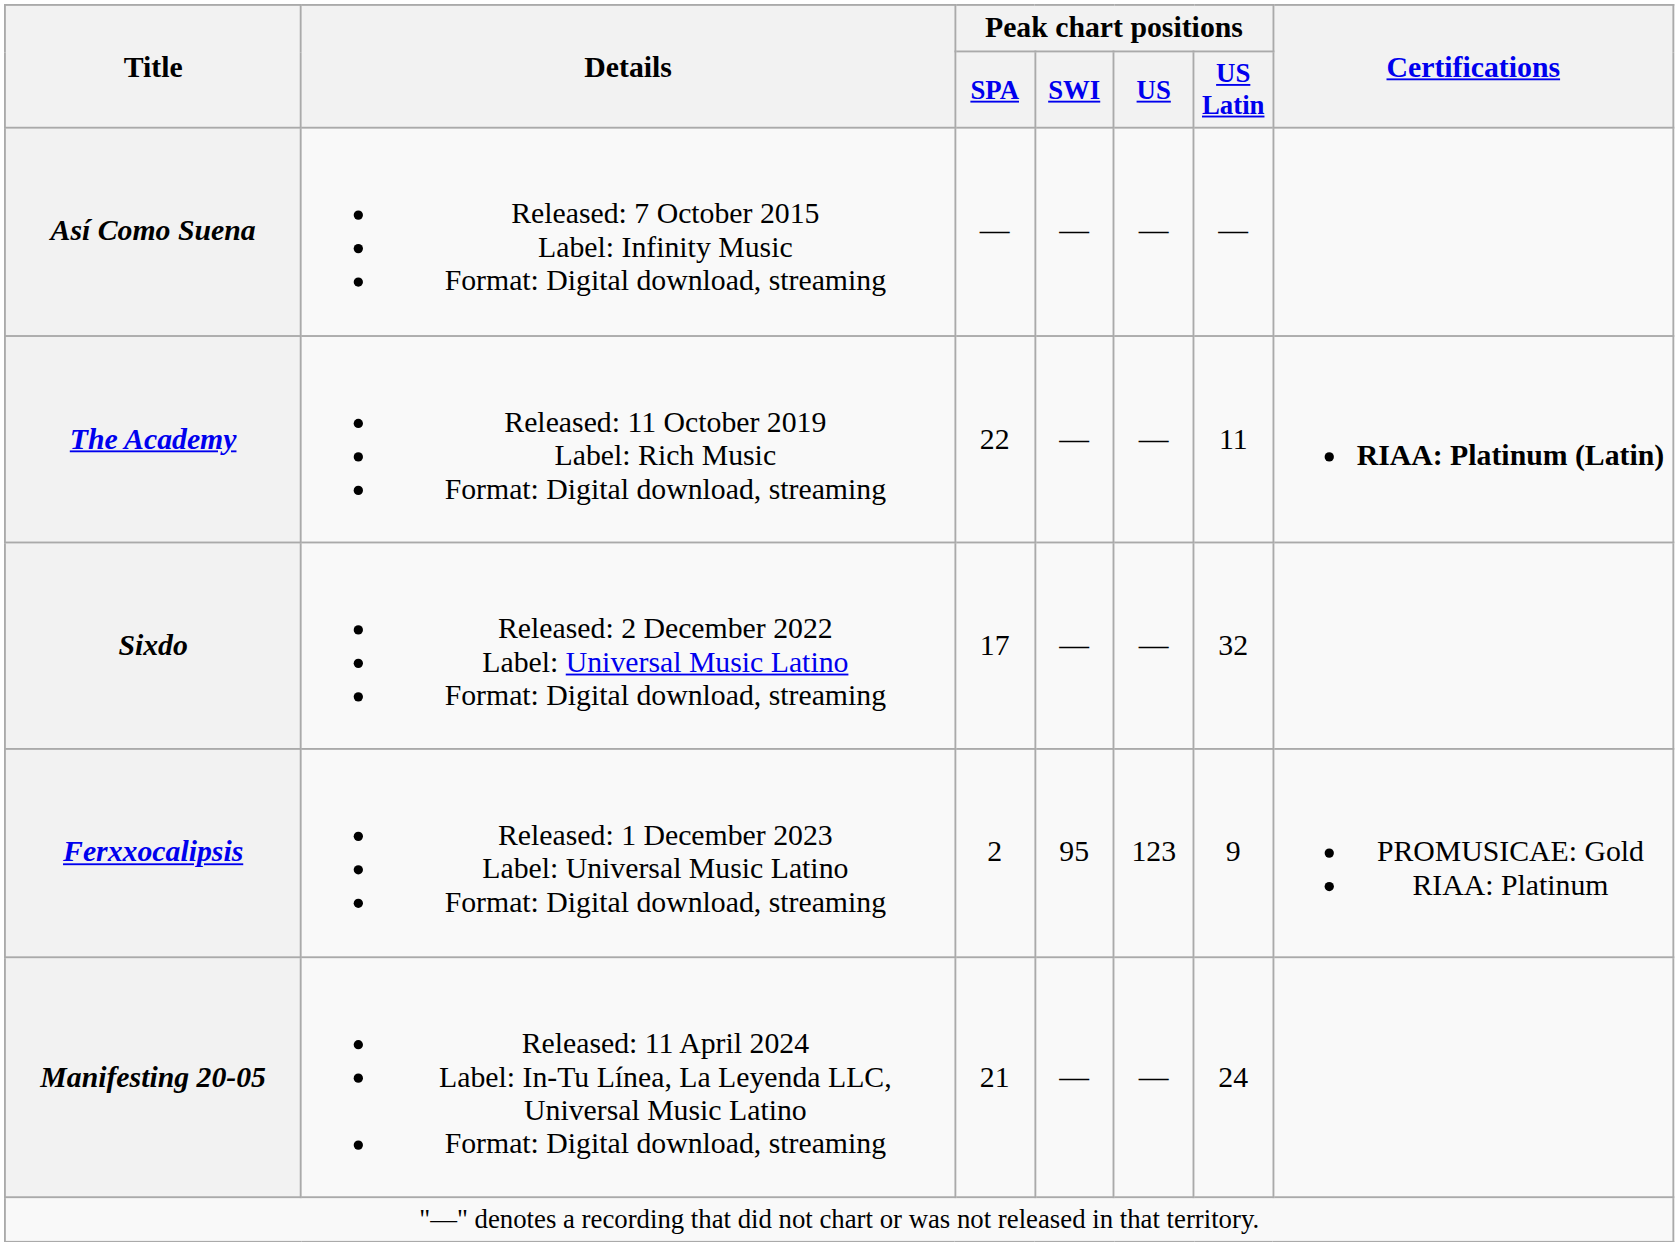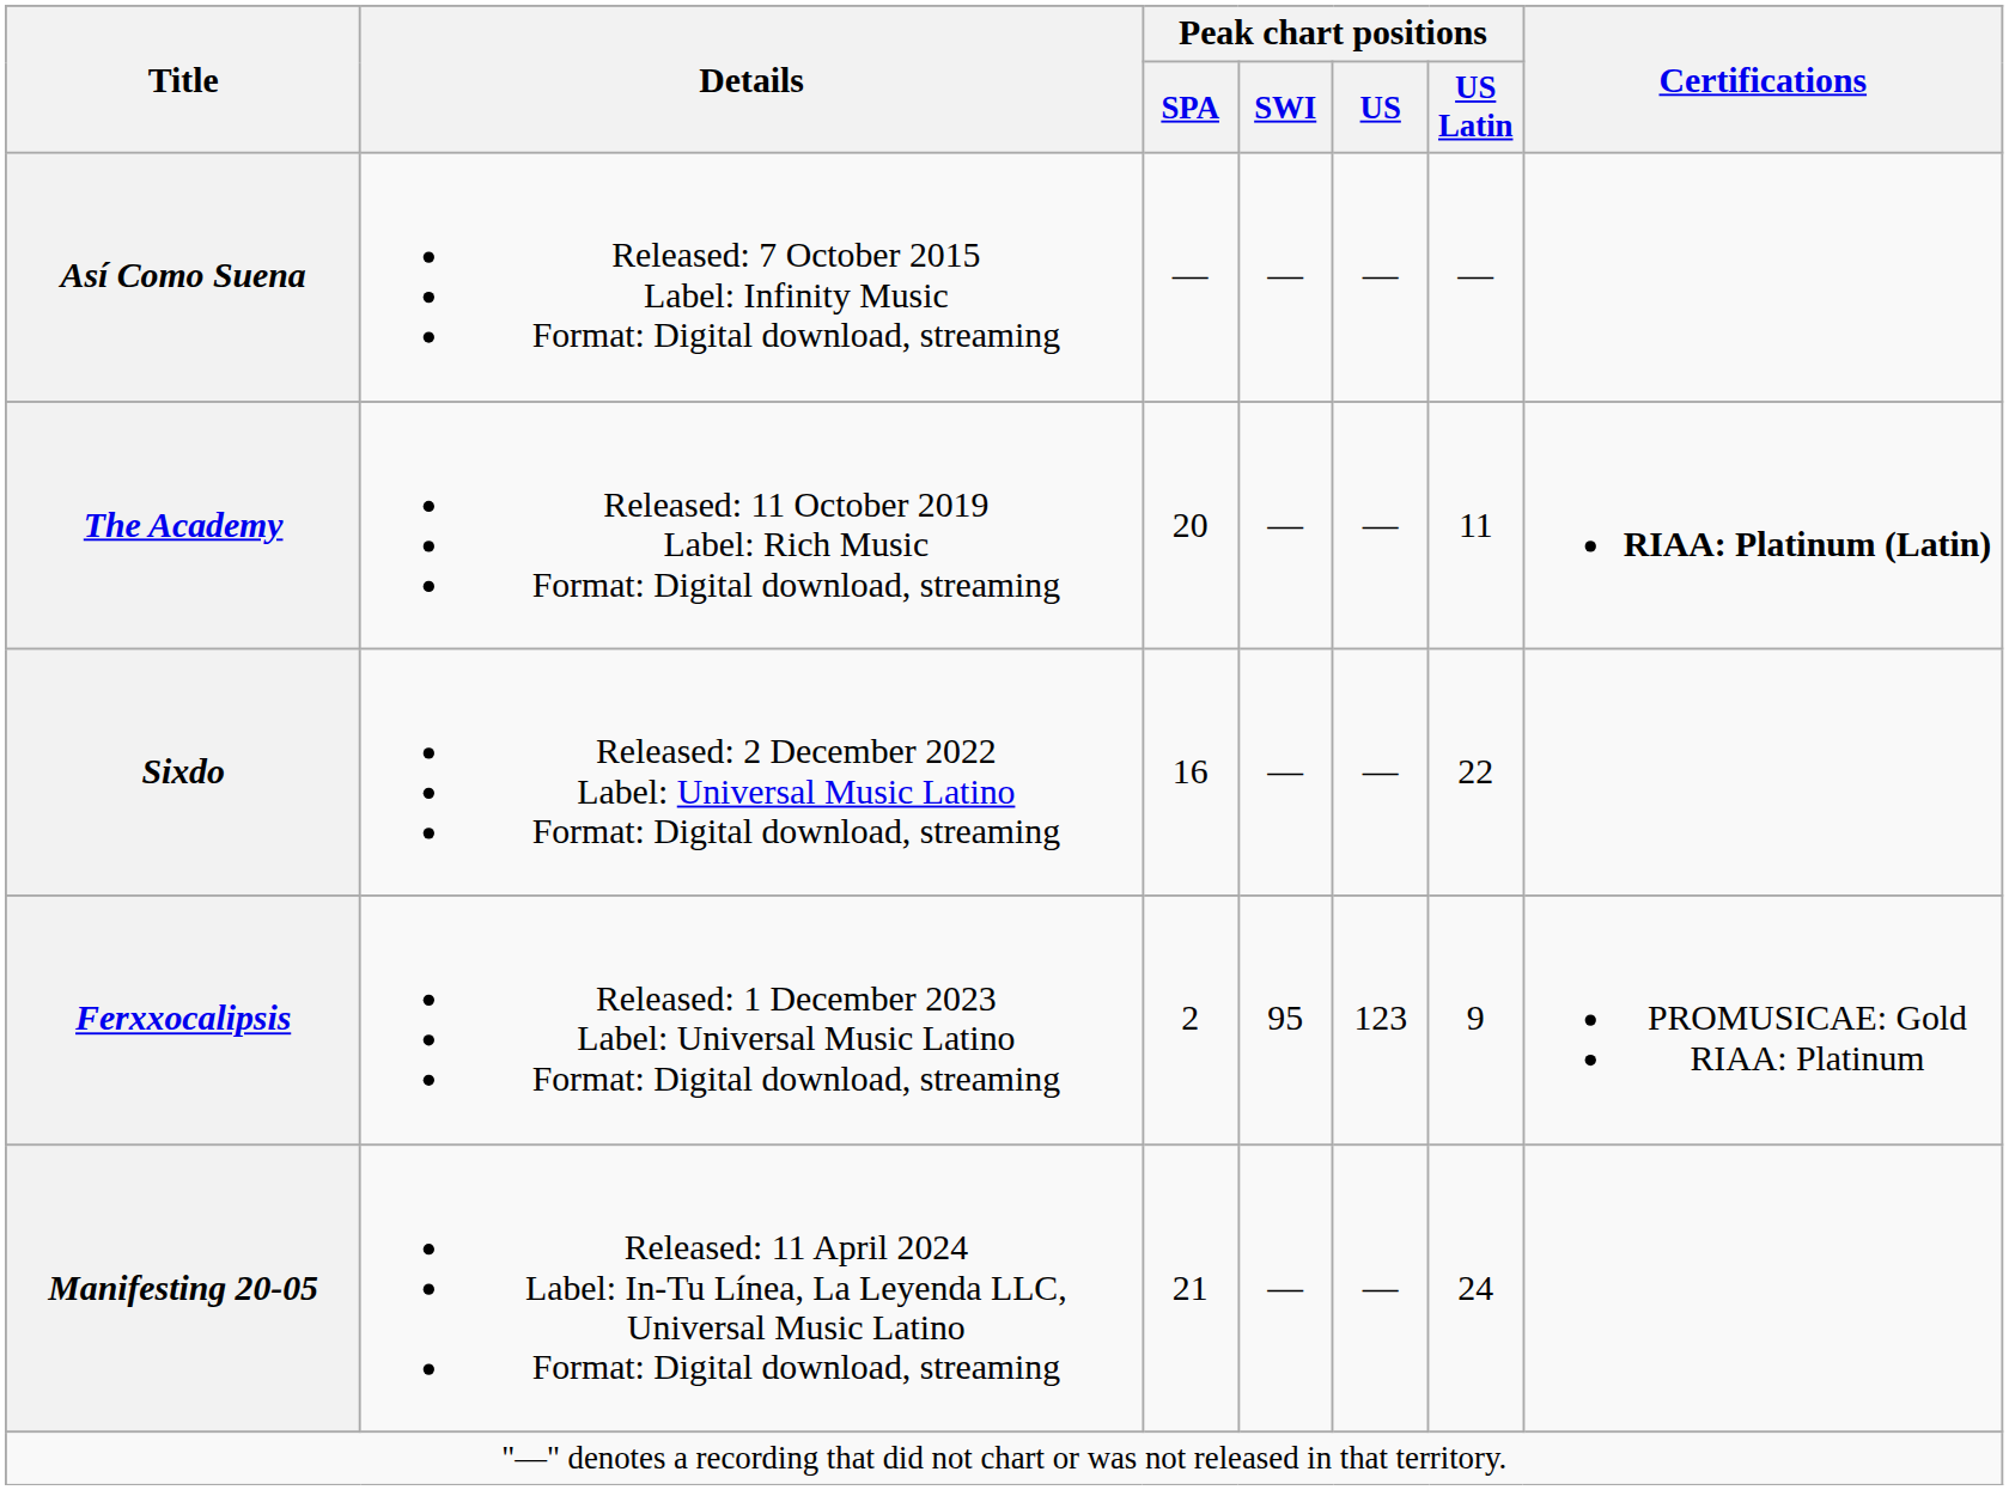The Academy | Peak chart positions / SPA: 22 -> 20
Sixdo | Peak chart positions / SPA: 17 -> 16
Sixdo | Peak chart positions / US Latin: 32 -> 22
